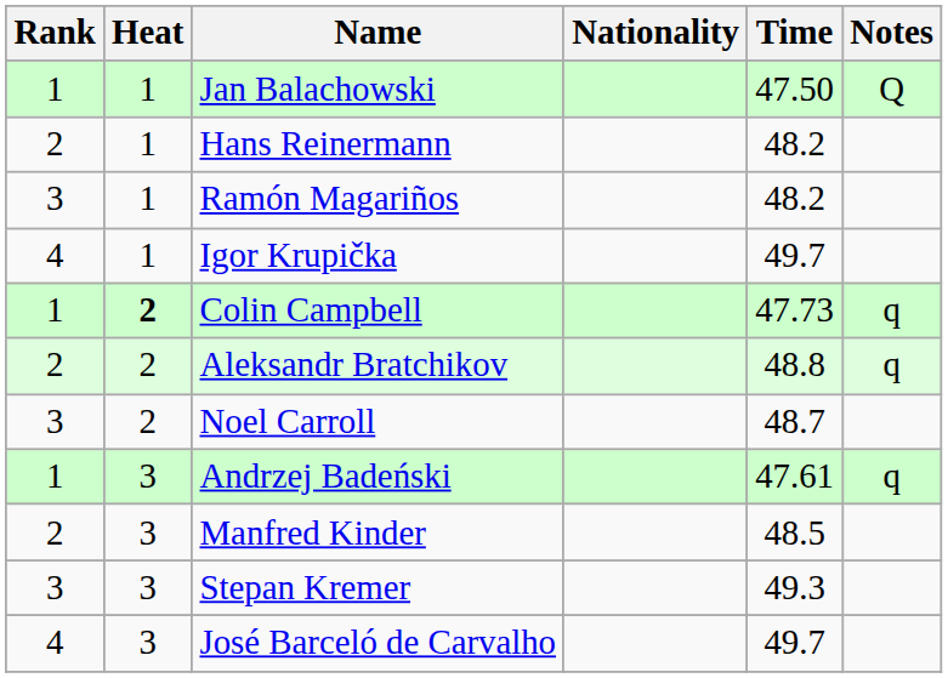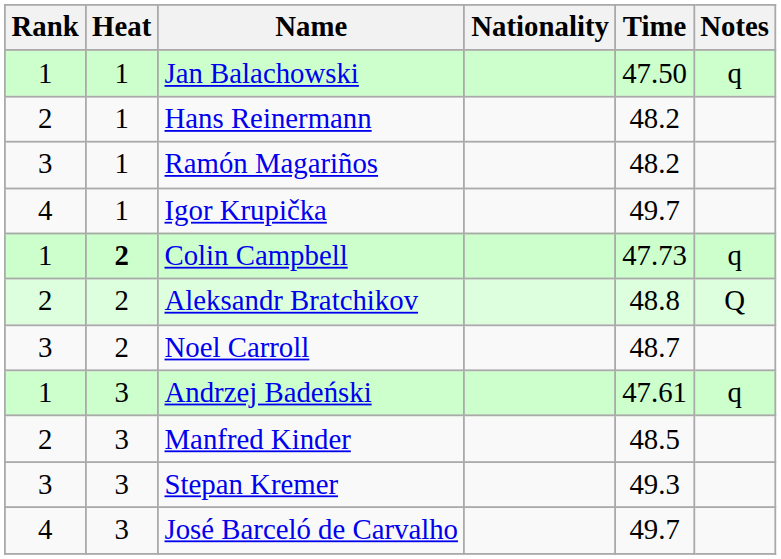Jan Balachowski | Notes: Q -> q
Aleksandr Bratchikov | Notes: q -> Q
